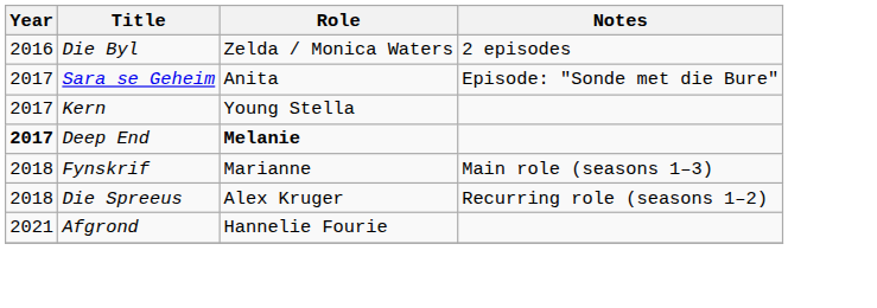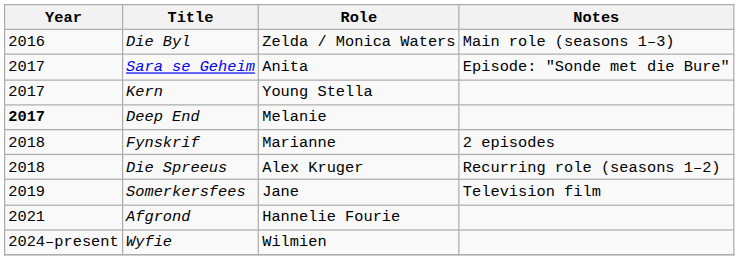Die Byl | Notes: 2 episodes -> Main role (seasons 1–3)
Deep End | Role: bold -> normal
Fynskrif | Notes: Main role (seasons 1–3) -> 2 episodes
+ row: 2019 | Somerkersfees | Jane | Television film
+ row: 2024–present | Wyfie | Wilmien
